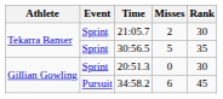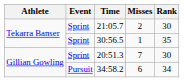30:56.5 | Misses: 5 -> 1
20:51.3 | Misses: 0 -> 7
34:58.2 | Rank: 45 -> 34
